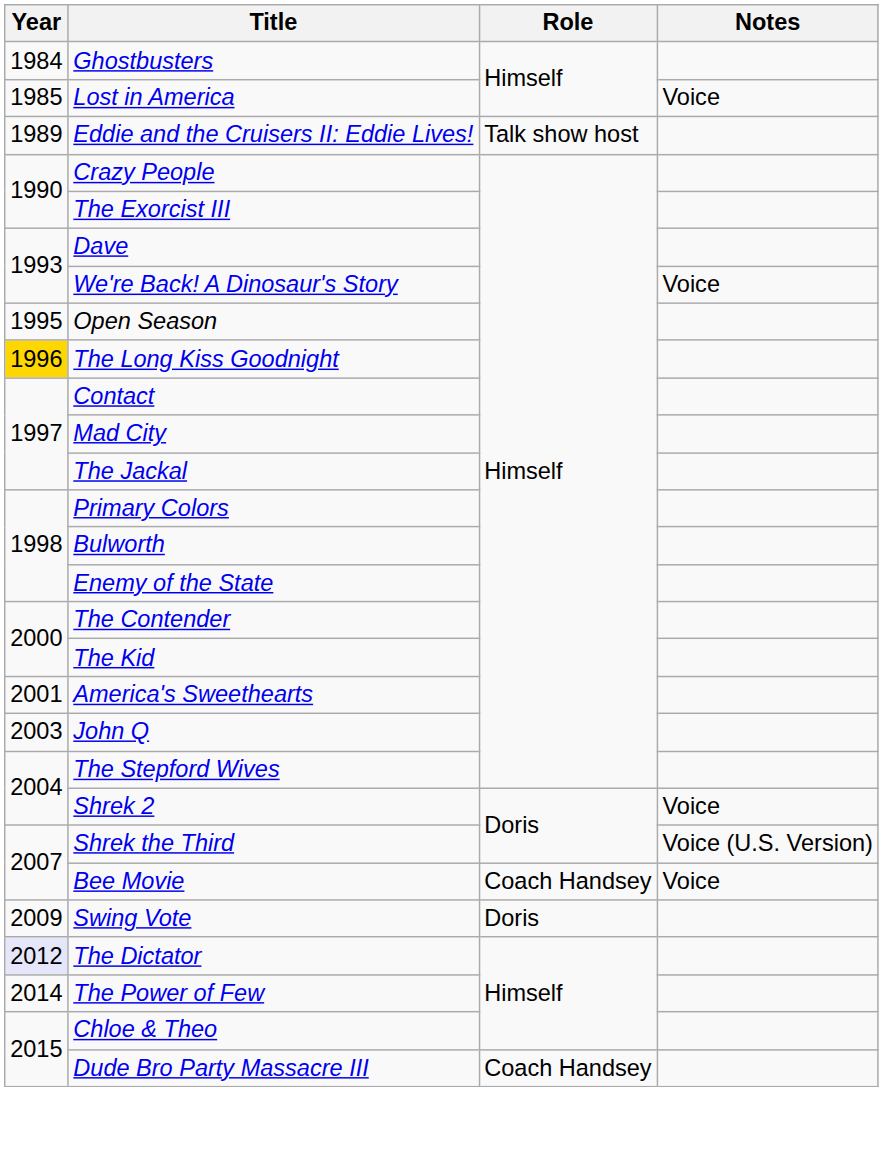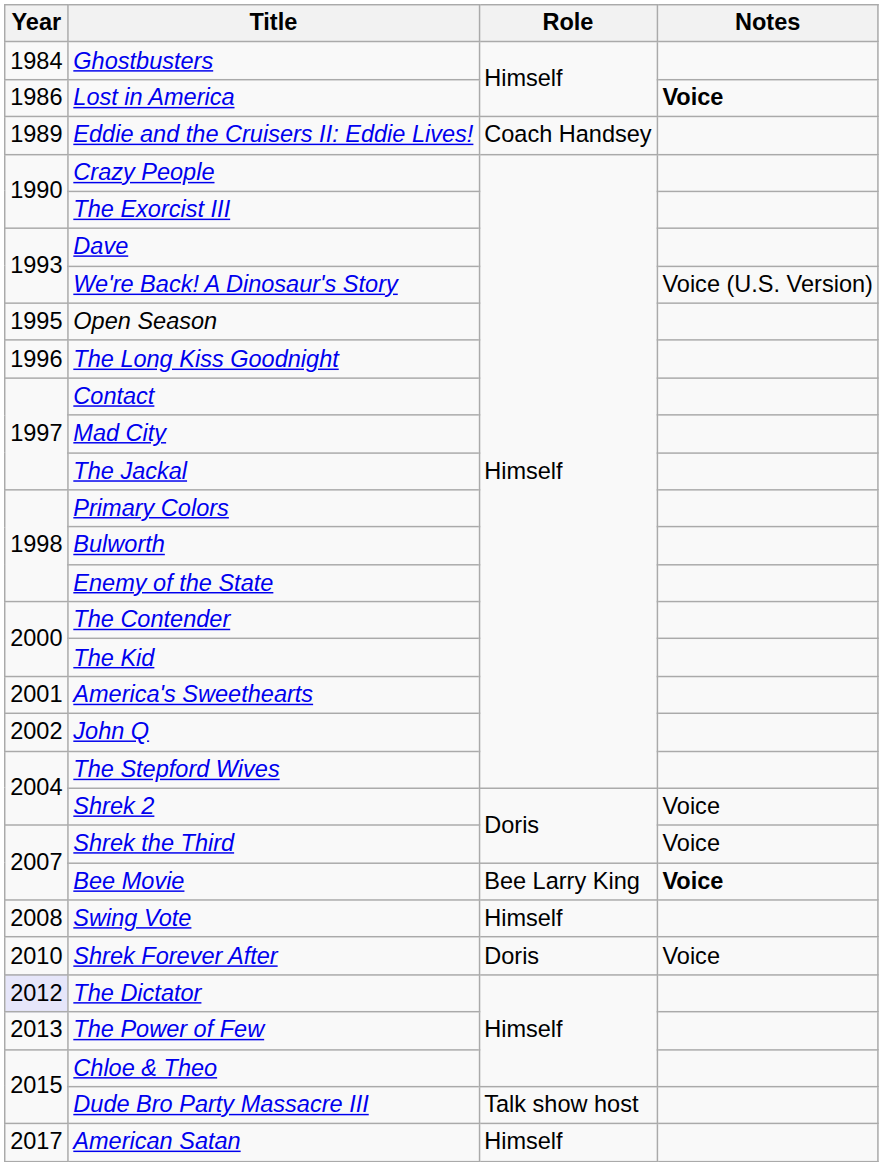Lost in America | Year: 1985 -> 1986
Lost in America | Notes: normal -> bold
Eddie and the Cruisers II: Eddie Lives! | Role: Talk show host -> Coach Handsey
We're Back! A Dinosaur's Story | Notes: Voice -> Voice (U.S. Version)
The Long Kiss Goodnight | Year: gold background -> no background
John Q | Year: 2003 -> 2002
Shrek the Third | Notes: Voice (U.S. Version) -> Voice
Bee Movie | Role: Coach Handsey -> Bee Larry King
Bee Movie | Notes: normal -> bold
Swing Vote | Year: 2009 -> 2008
Swing Vote | Role: Doris -> Himself
+ row: 2010 | Shrek Forever After | Doris | Voice
The Power of Few | Year: 2014 -> 2013
Dude Bro Party Massacre III | Role: Coach Handsey -> Talk show host
+ row: 2017 | American Satan | Himself
